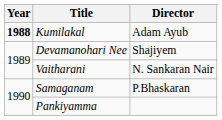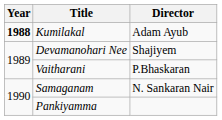Vaitharani | Director: N. Sankaran Nair -> P.Bhaskaran
Samaganam | Director: P.Bhaskaran -> N. Sankaran Nair
